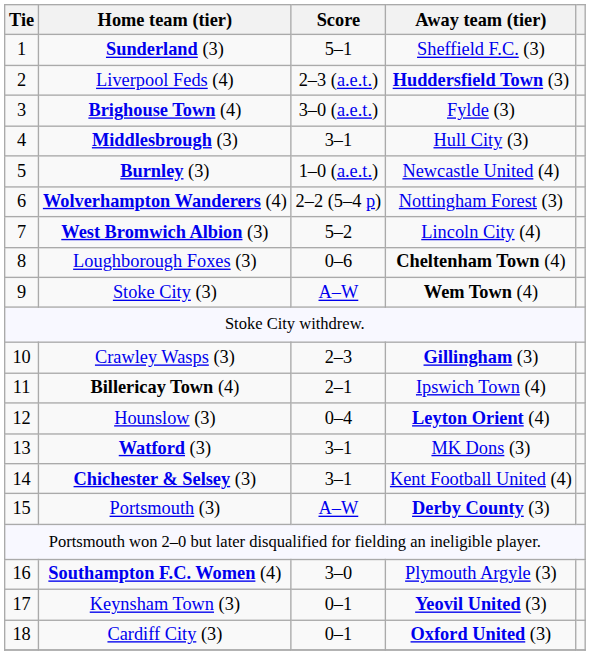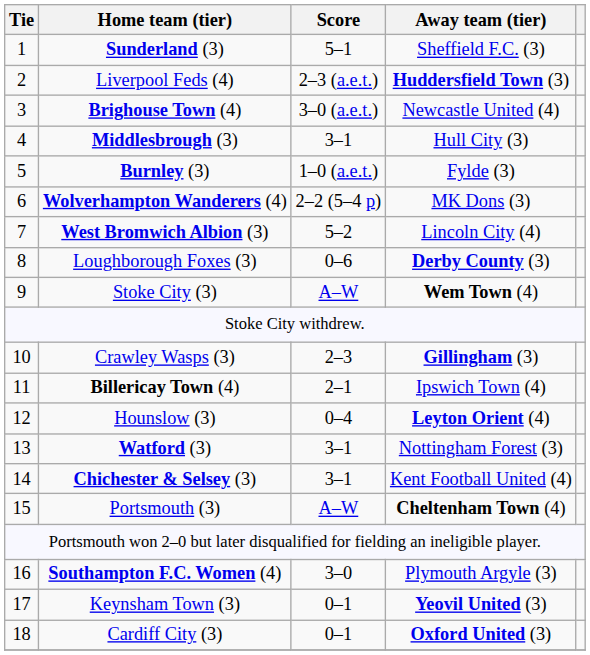Brighouse Town (4) | Away team (tier): Fylde (3) -> Newcastle United (4)
Burnley (3) | Away team (tier): Newcastle United (4) -> Fylde (3)
Wolverhampton Wanderers (4) | Away team (tier): Nottingham Forest (3) -> MK Dons (3)
Loughborough Foxes (3) | Away team (tier): Cheltenham Town (4) -> Derby County (3)
Watford (3) | Away team (tier): MK Dons (3) -> Nottingham Forest (3)
Portsmouth (3) | Away team (tier): Derby County (3) -> Cheltenham Town (4)
